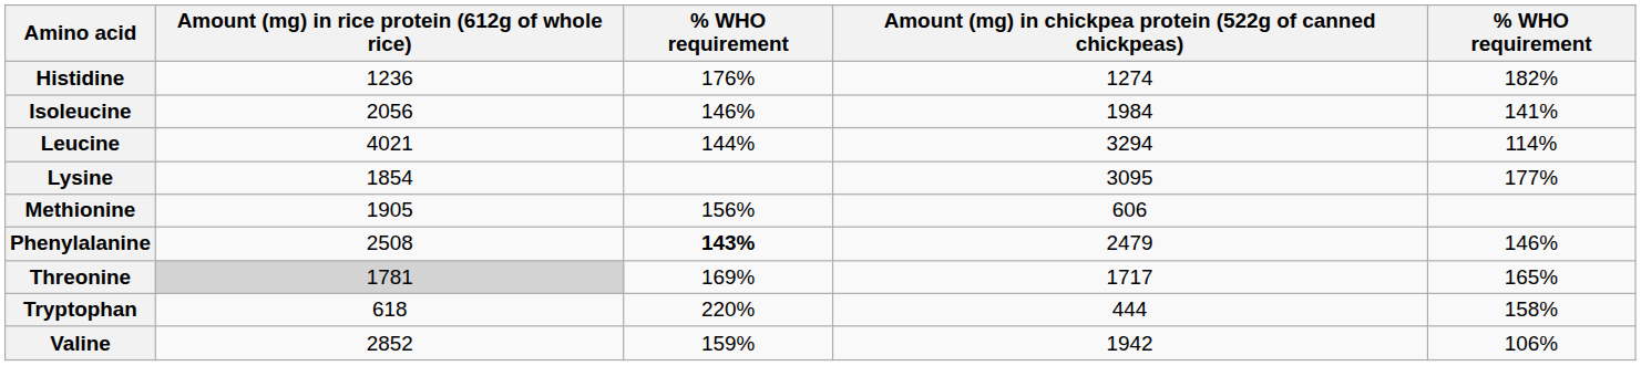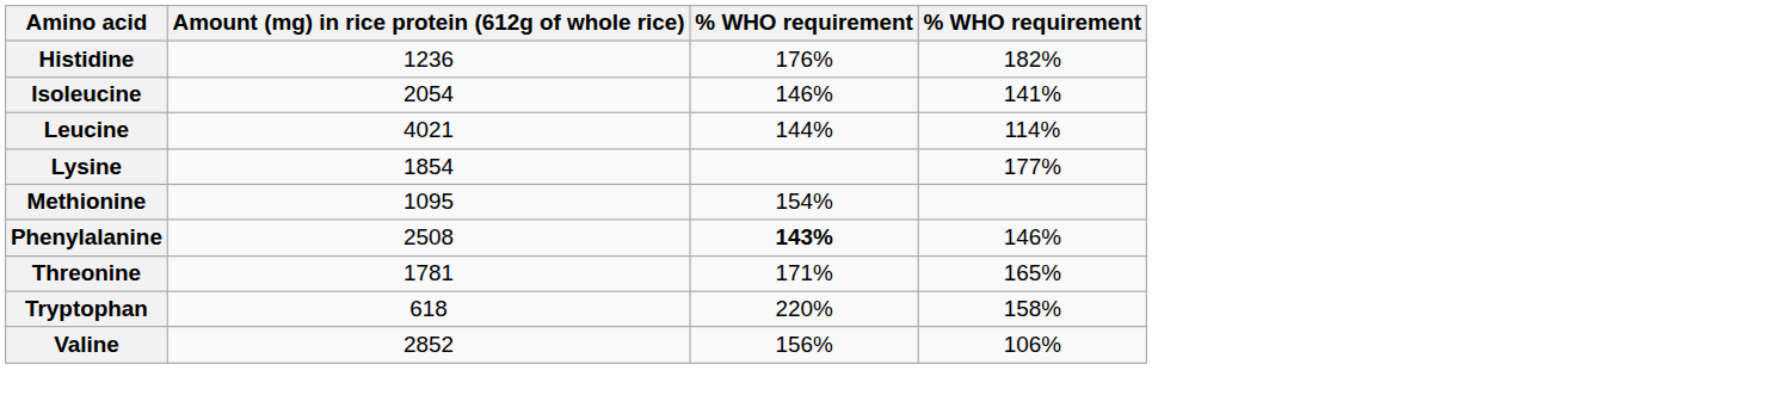- column: Amount (mg) in chickpea protein (522g of canned chickpeas) | 1274 | 1984 | 3294 | 3095 | 606 | 2479 | 1717 | 444 | 1942
Isoleucine | Amount (mg) in rice protein (612g of whole rice): 2056 -> 2054
Methionine | Amount (mg) in rice protein (612g of whole rice): 1905 -> 1095
Methionine | column 3: 156% -> 154%
Threonine | Amount (mg) in rice protein (612g of whole rice): lightgrey background -> no background
Threonine | column 3: 169% -> 171%
Valine | column 3: 159% -> 156%
